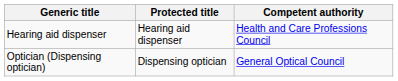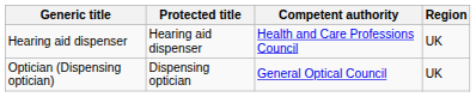+ column: Region | UK | UK
